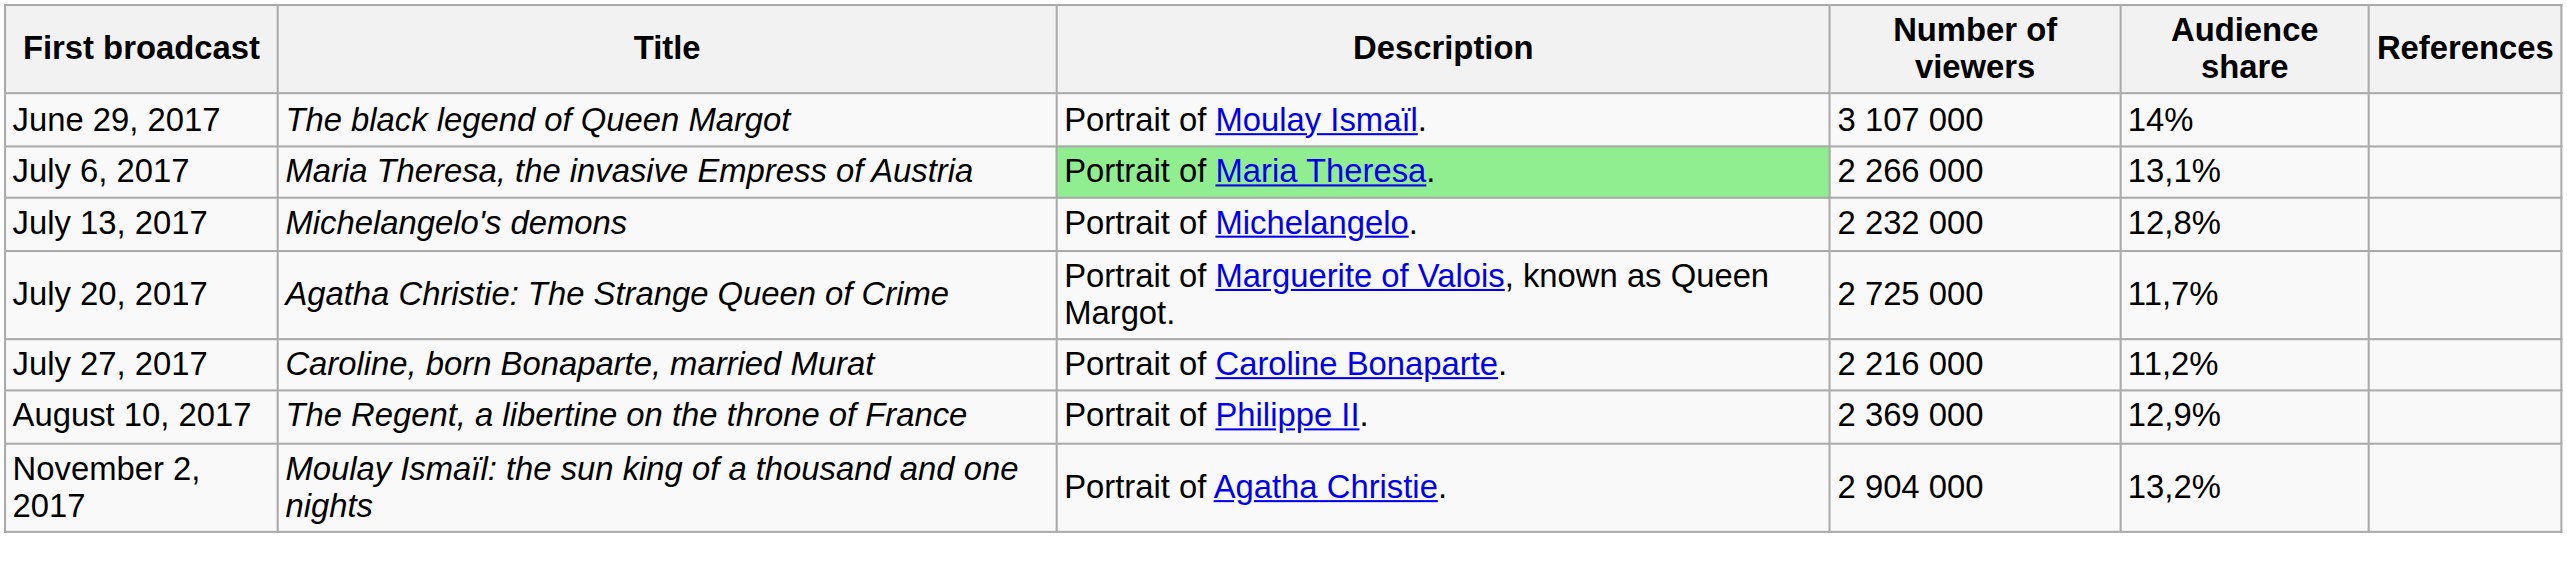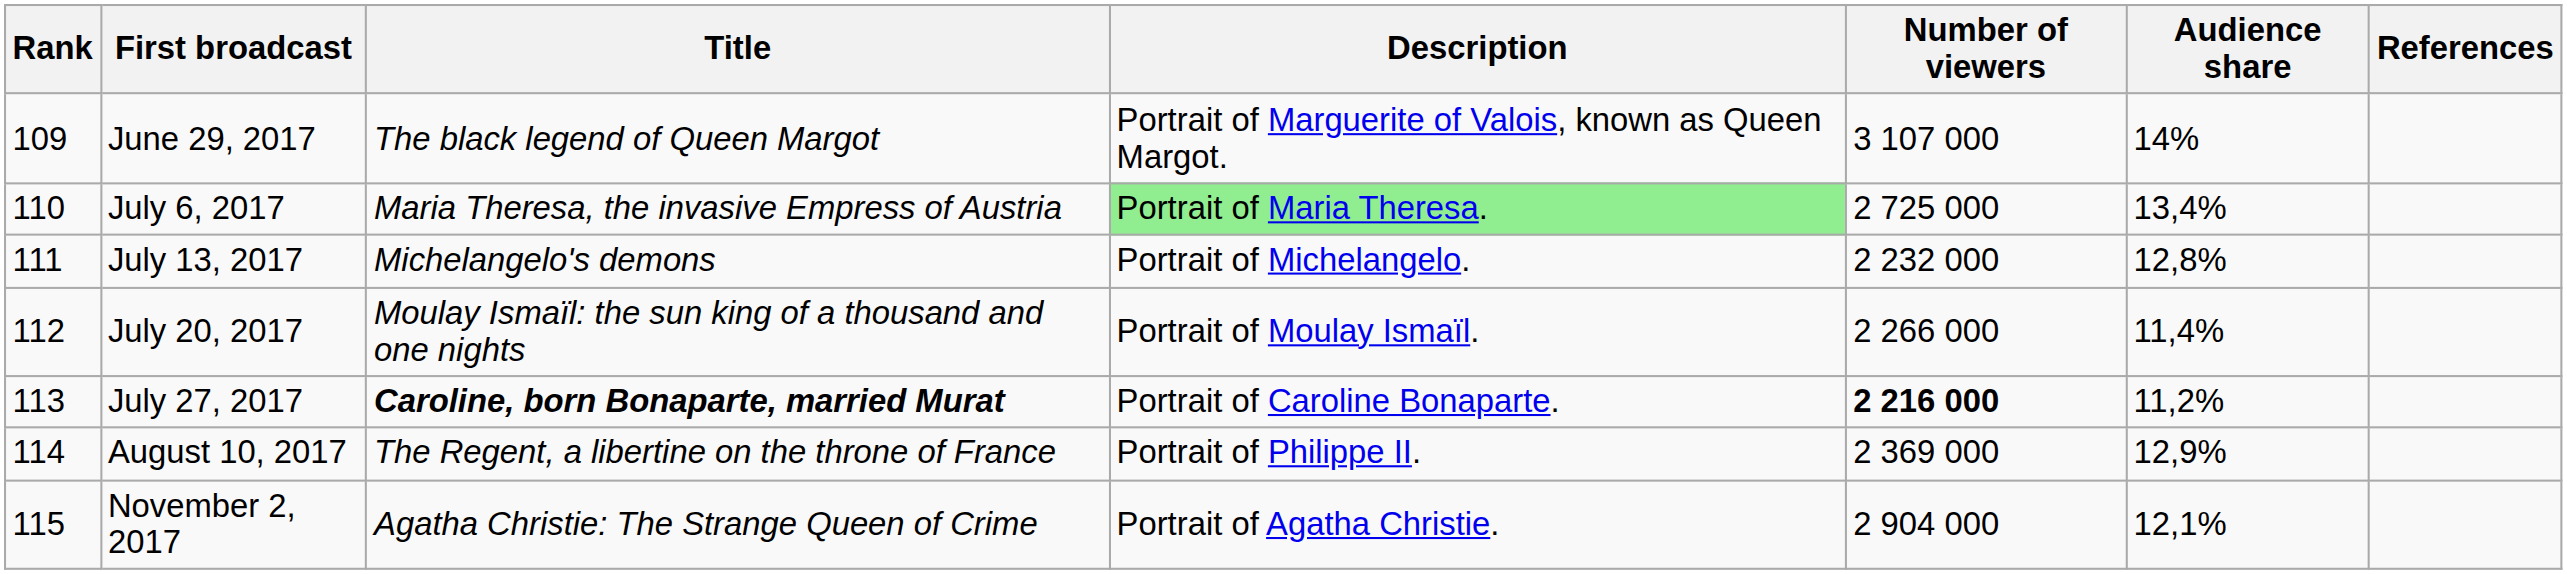+ column: Rank | 109 | 110 | 111 | 112 | 113 | 114 | 115
June 29, 2017 | Description: Portrait of Moulay Ismaïl. -> Portrait of Marguerite of Valois, known as Queen Margot.
July 6, 2017 | Number of viewers: 2 266 000 -> 2 725 000
July 6, 2017 | Audience share: 13,1% -> 13,4%
July 20, 2017 | Title: Agatha Christie: The Strange Queen of Crime -> Moulay Ismaïl: the sun king of a thousand and one nights
July 20, 2017 | Description: Portrait of Marguerite of Valois, known as Queen Margot. -> Portrait of Moulay Ismaïl.
July 20, 2017 | Number of viewers: 2 725 000 -> 2 266 000
July 20, 2017 | Audience share: 11,7% -> 11,4%
July 27, 2017 | Title: normal -> bold
July 27, 2017 | Number of viewers: normal -> bold
November 2, 2017 | Title: Moulay Ismaïl: the sun king of a thousand and one nights -> Agatha Christie: The Strange Queen of Crime
November 2, 2017 | Audience share: 13,2% -> 12,1%
